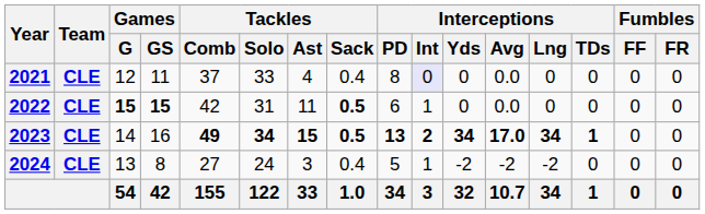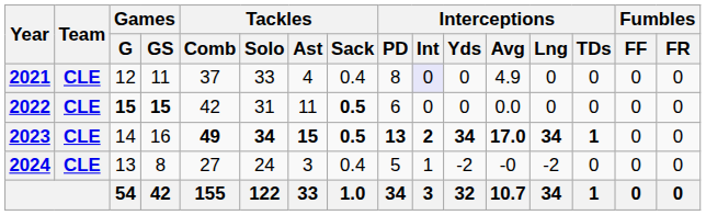2021 | Interceptions / Avg: 0.0 -> 4.9
2022 | Interceptions / Int: 1 -> 0
2024 | Interceptions / Avg: -2 -> -0
